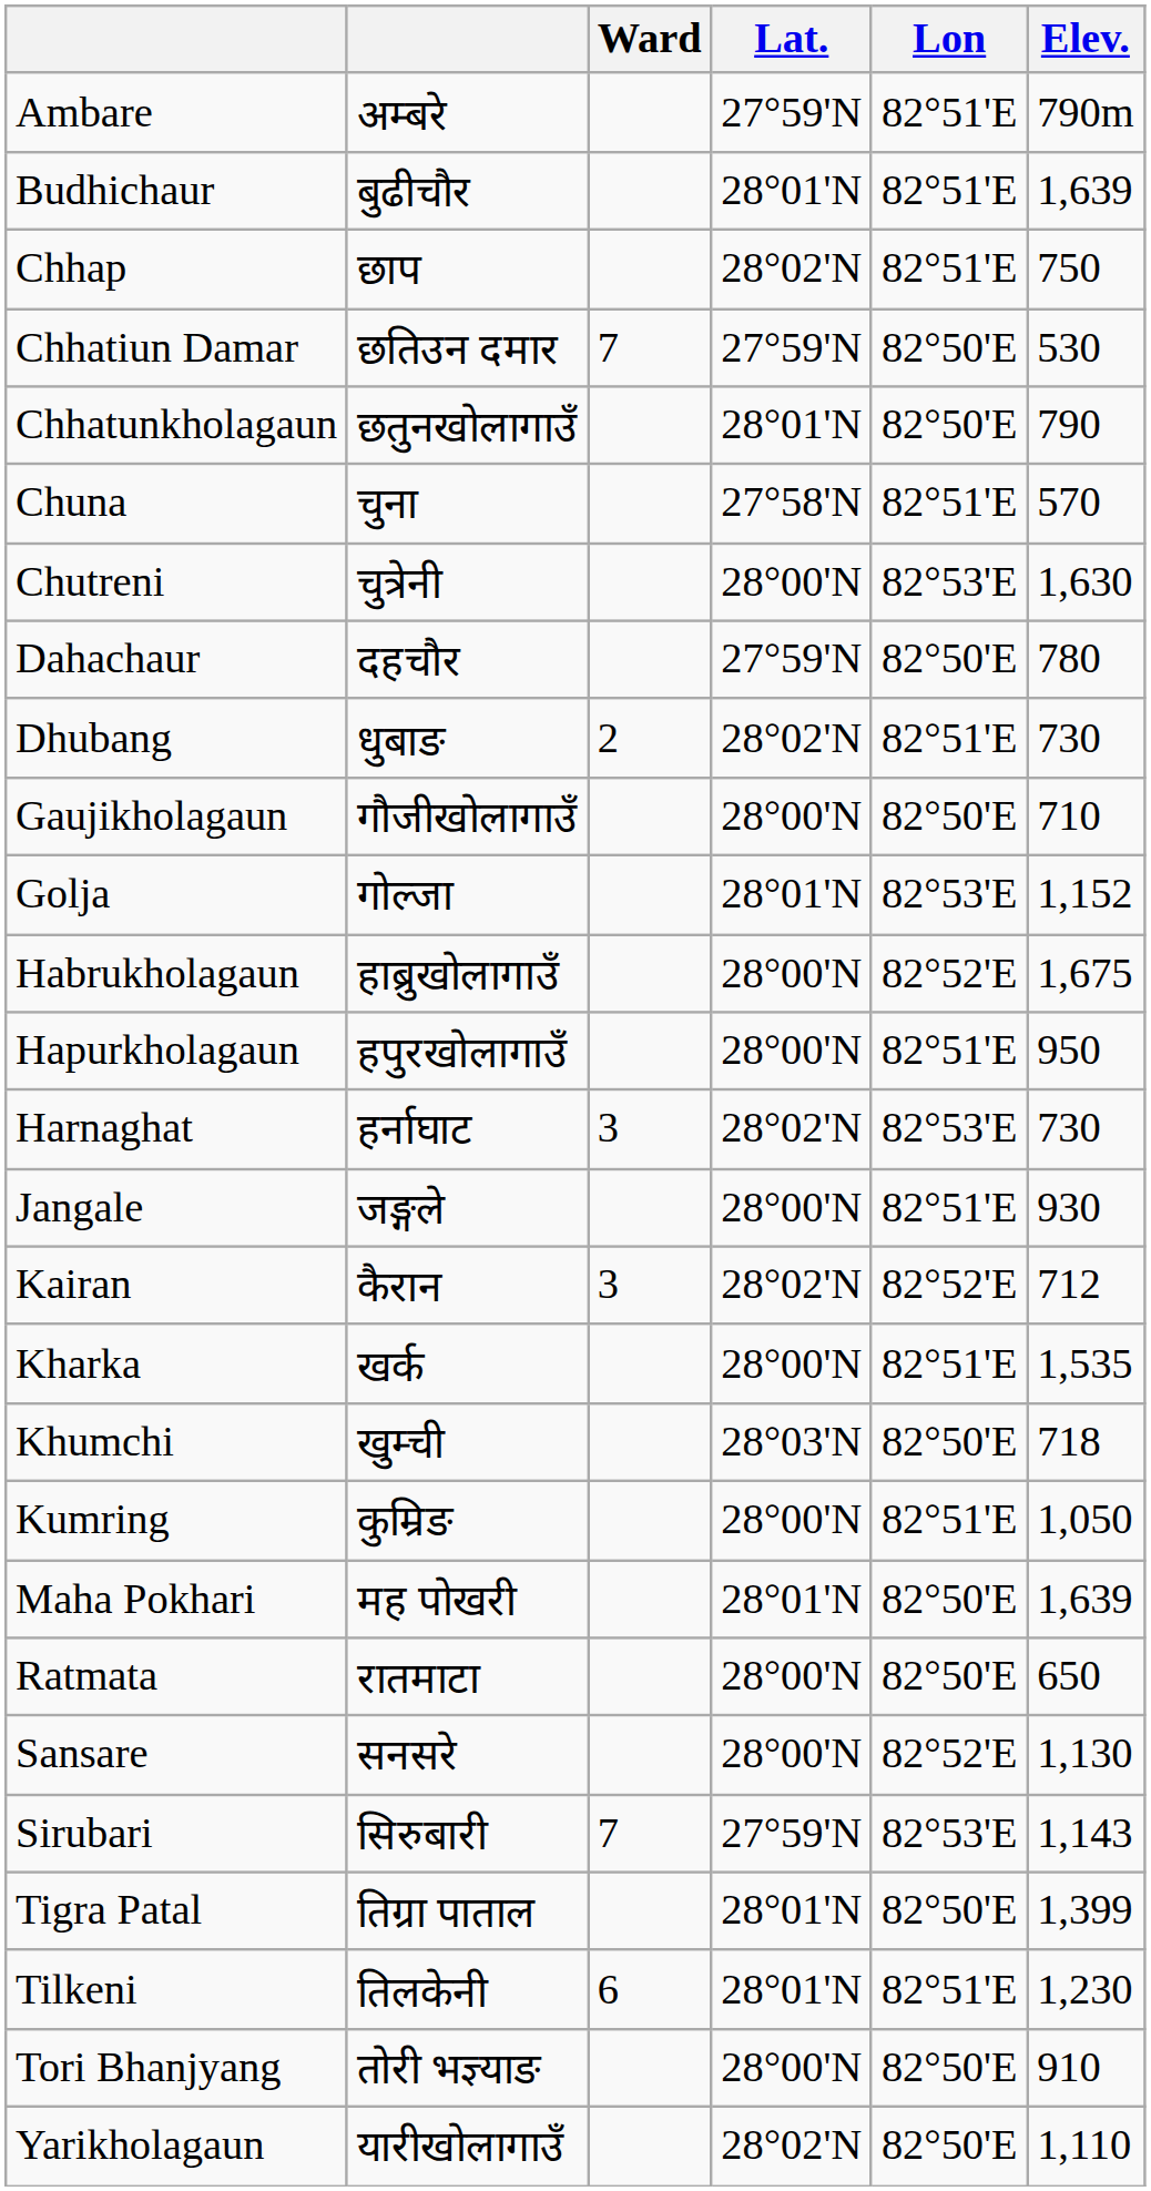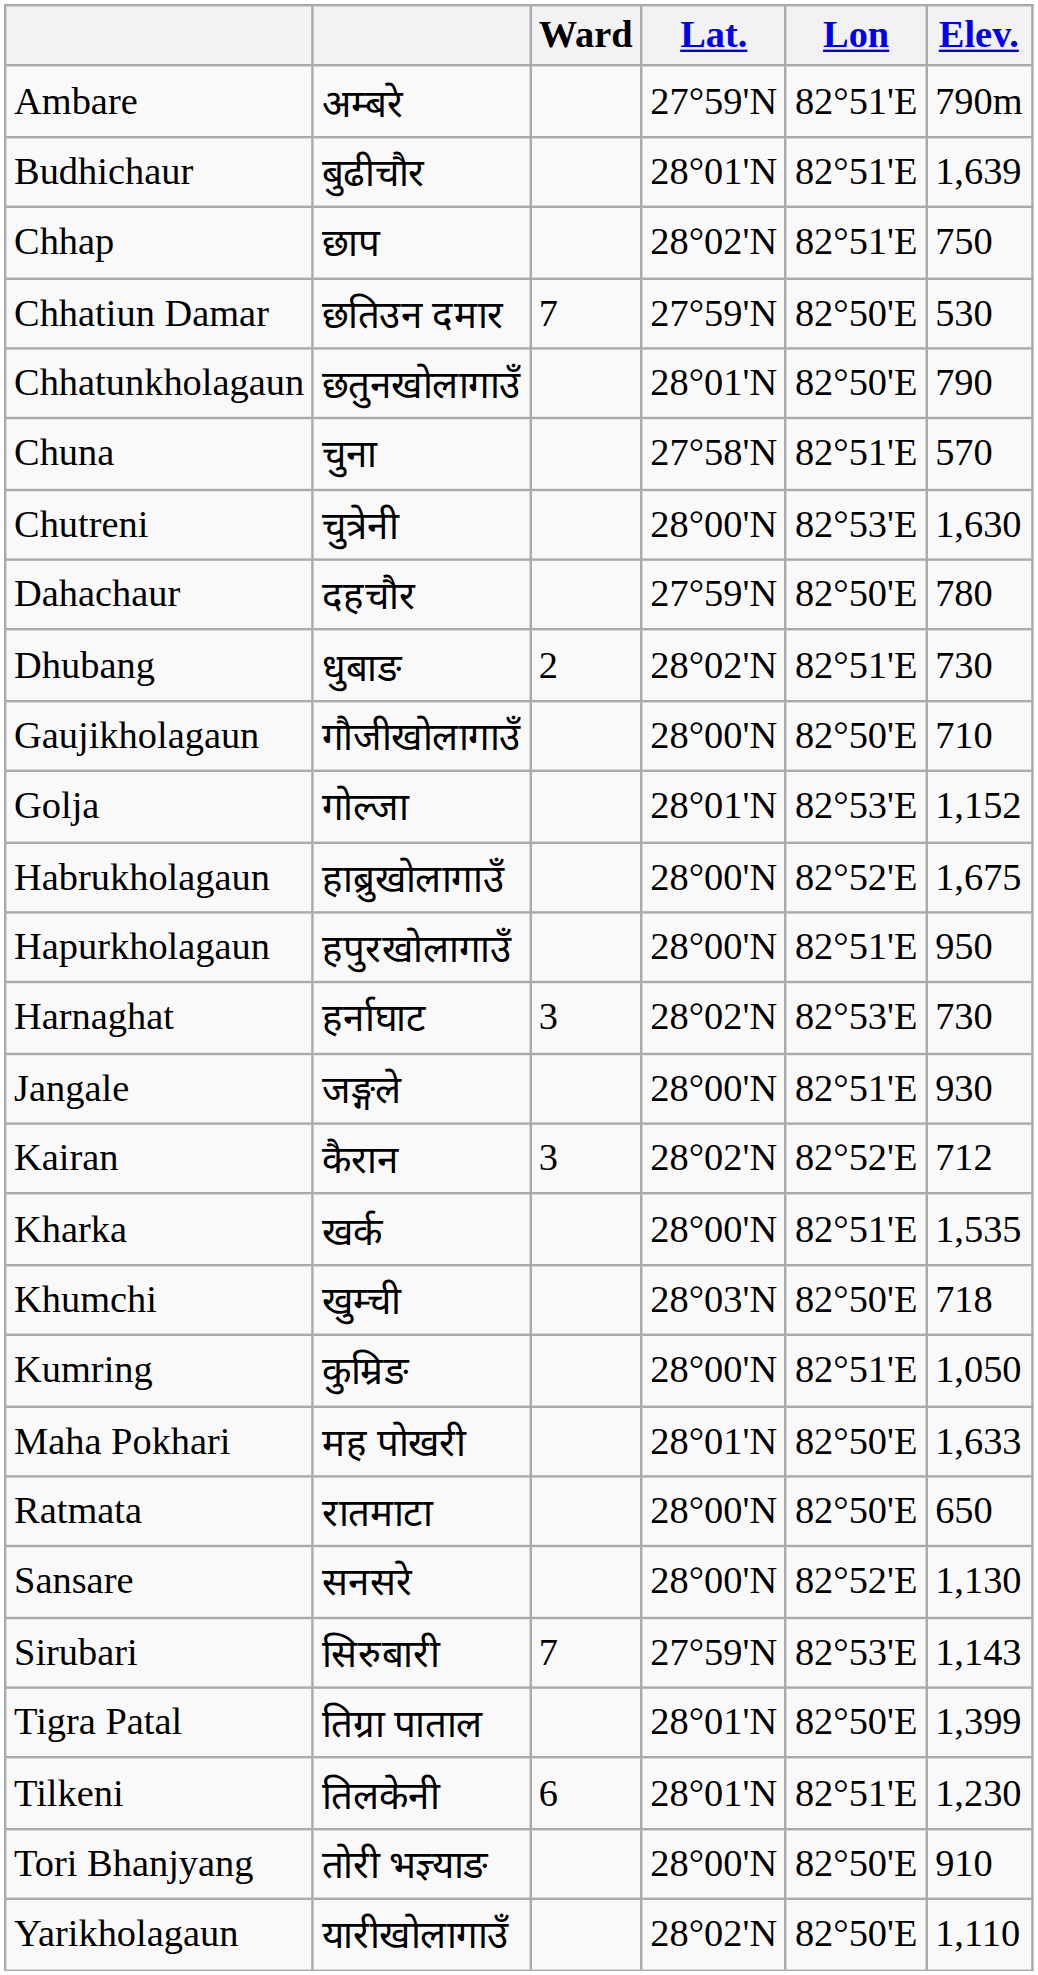Maha Pokhari | Elev.: 1,639 -> 1,633
